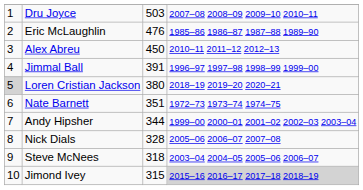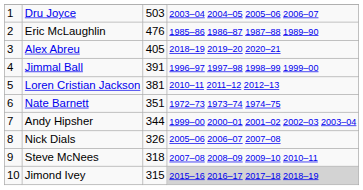Dru Joyce | column 4: 2007–08 2008–09 2009–10 2010–11 -> 2003–04 2004–05 2005–06 2006–07
Alex Abreu | column 3: 450 -> 405
Alex Abreu | column 4: 2010–11 2011–12 2012–13 -> 2018–19 2019–20 2020–21
Loren Cristian Jackson | column 1: lightgrey background -> no background
Loren Cristian Jackson | column 3: 380 -> 381
Loren Cristian Jackson | column 4: 2018–19 2019–20 2020–21 -> 2010–11 2011–12 2012–13
Nick Dials | column 3: 328 -> 326
Steve McNees | column 4: 2003–04 2004–05 2005–06 2006–07 -> 2007–08 2008–09 2009–10 2010–11
